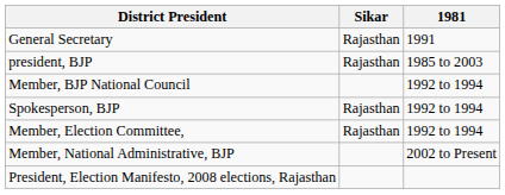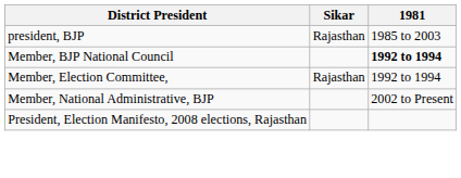- row: General Secretary | Rajasthan | 1991
Member, BJP National Council | 1981: normal -> bold
- row: Spokesperson, BJP | Rajasthan | 1992 to 1994
